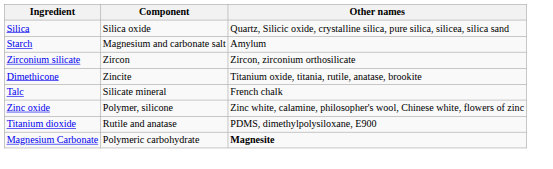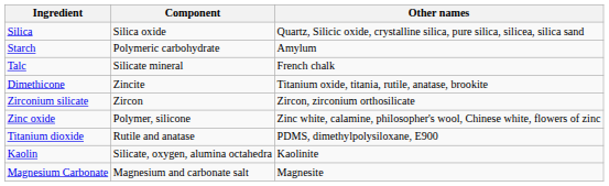Starch | Component: Magnesium and carbonate salt -> Polymeric carbohydrate
rows swapped: Talc <-> Zirconium silicate
+ row: Kaolin | Silicate, oxygen, alumina octahedra | Kaolinite
Magnesium Carbonate | Component: Polymeric carbohydrate -> Magnesium and carbonate salt
Magnesium Carbonate | Other names: bold -> normal
